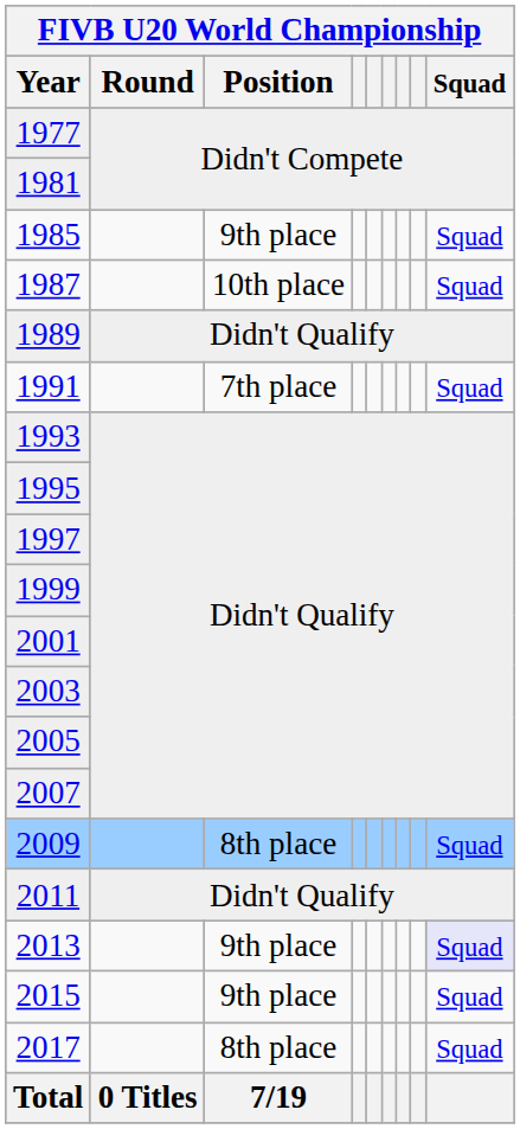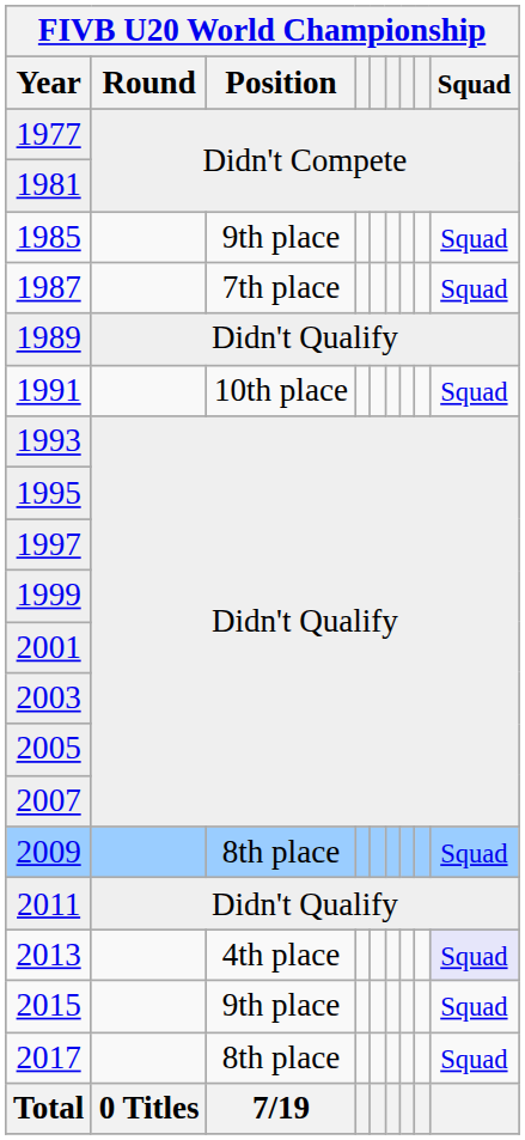1987 | FIVB U20 World Championship / Position: 10th place -> 7th place
1991 | FIVB U20 World Championship / Position: 7th place -> 10th place
2013 | FIVB U20 World Championship / Position: 9th place -> 4th place
